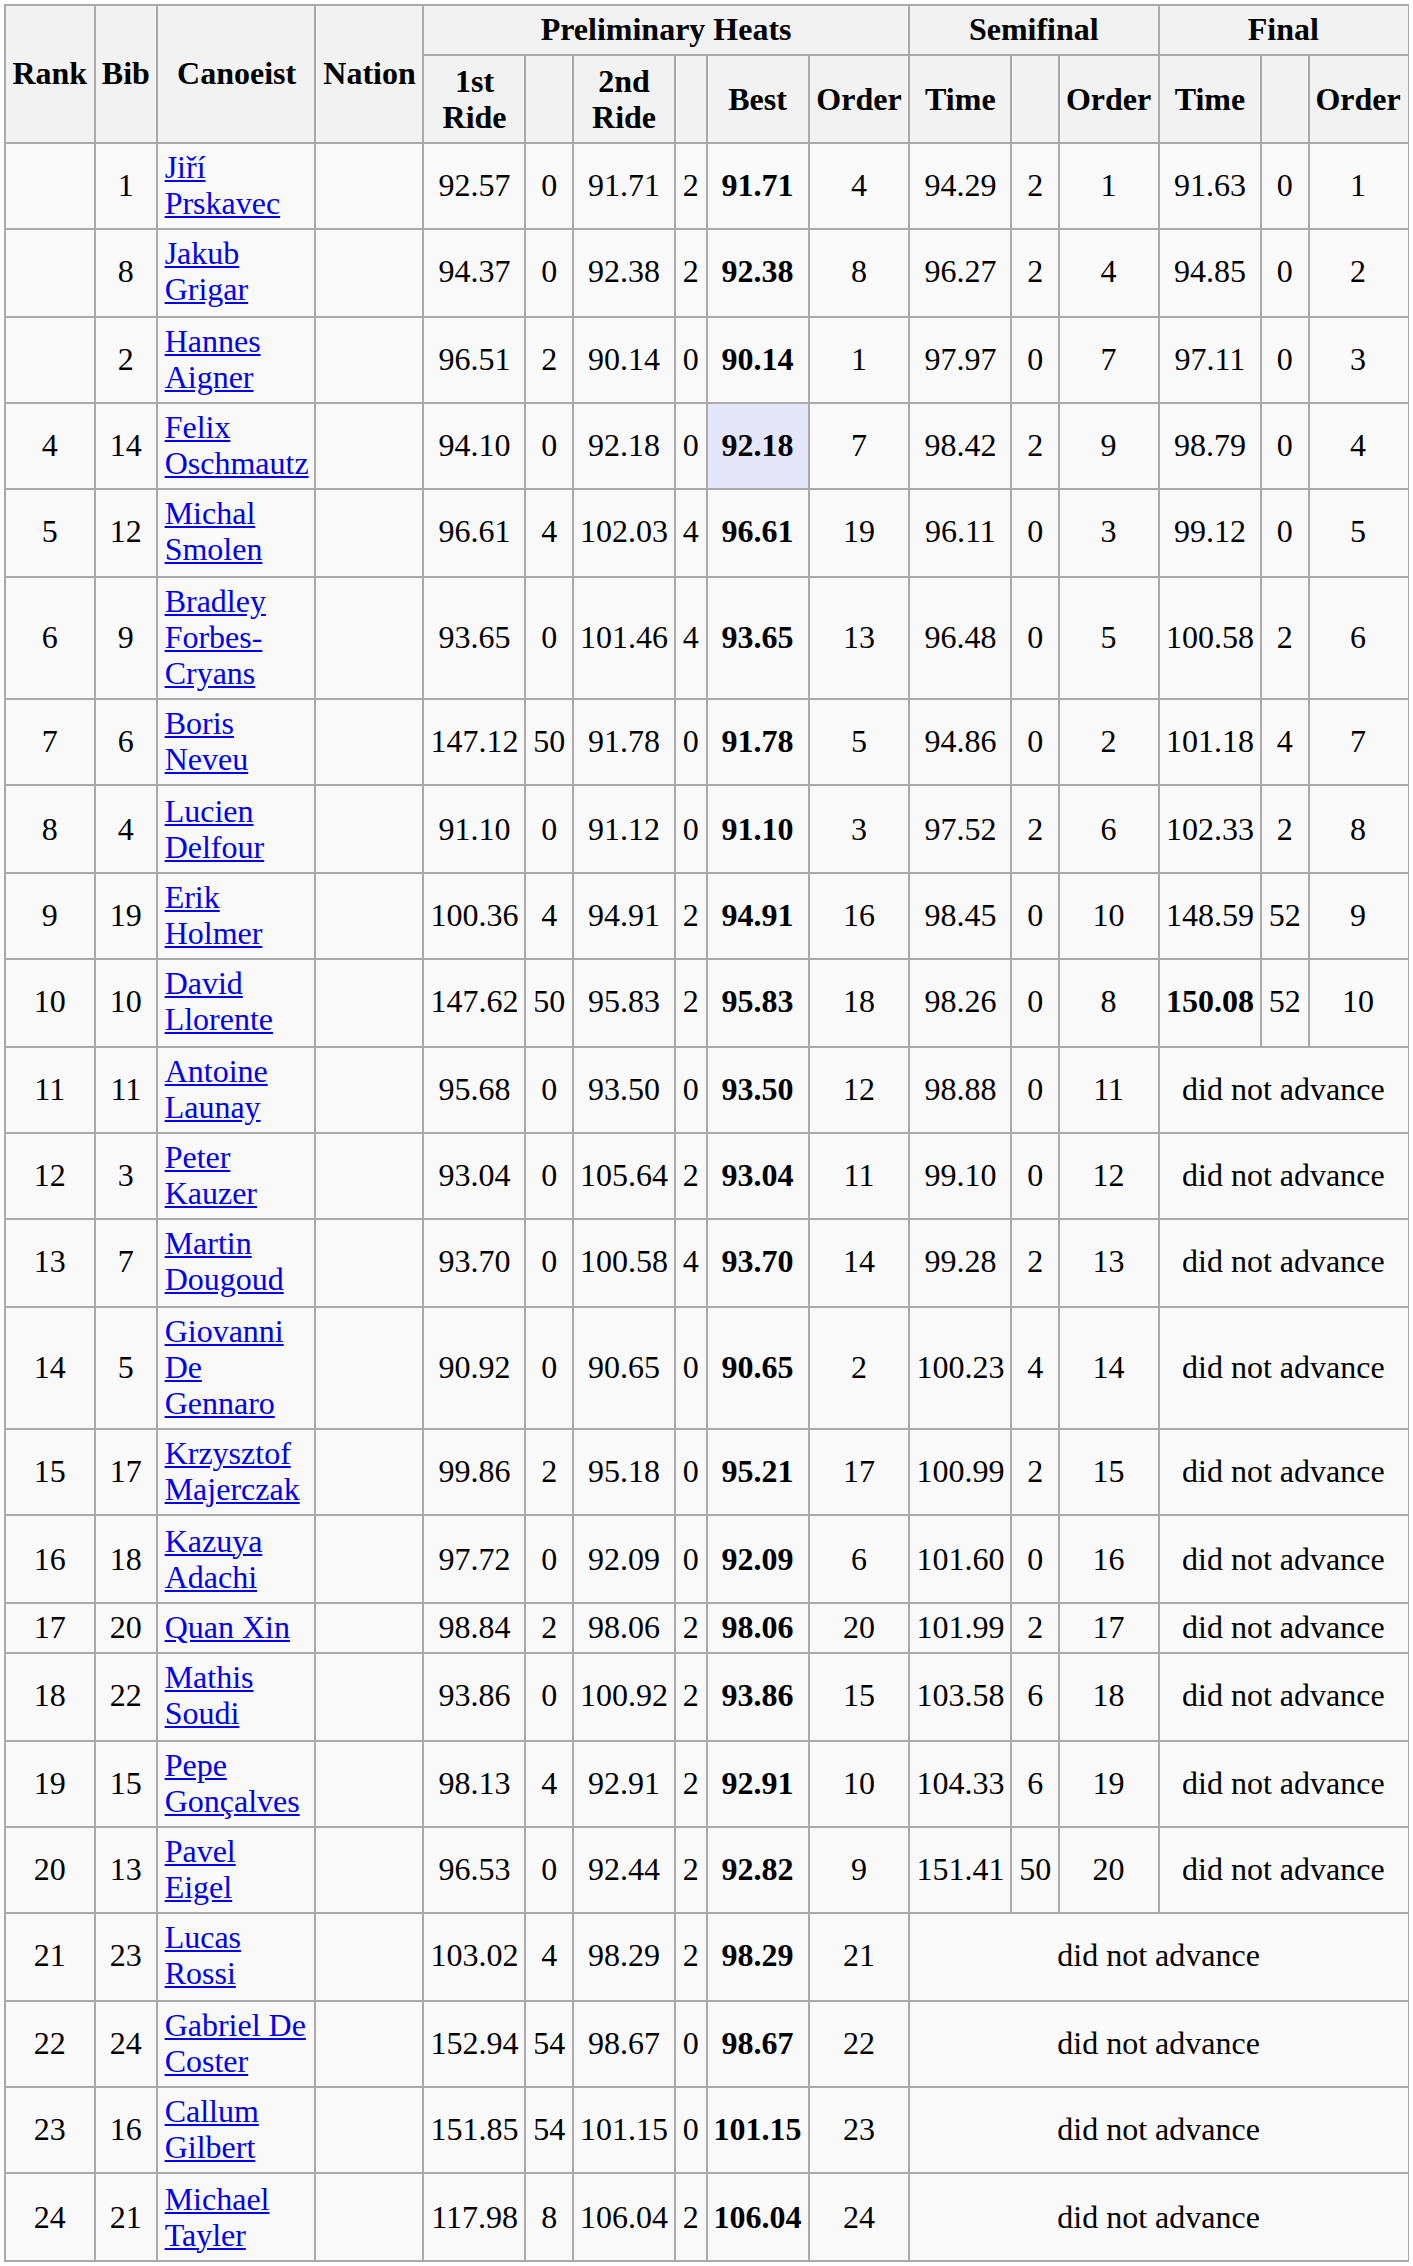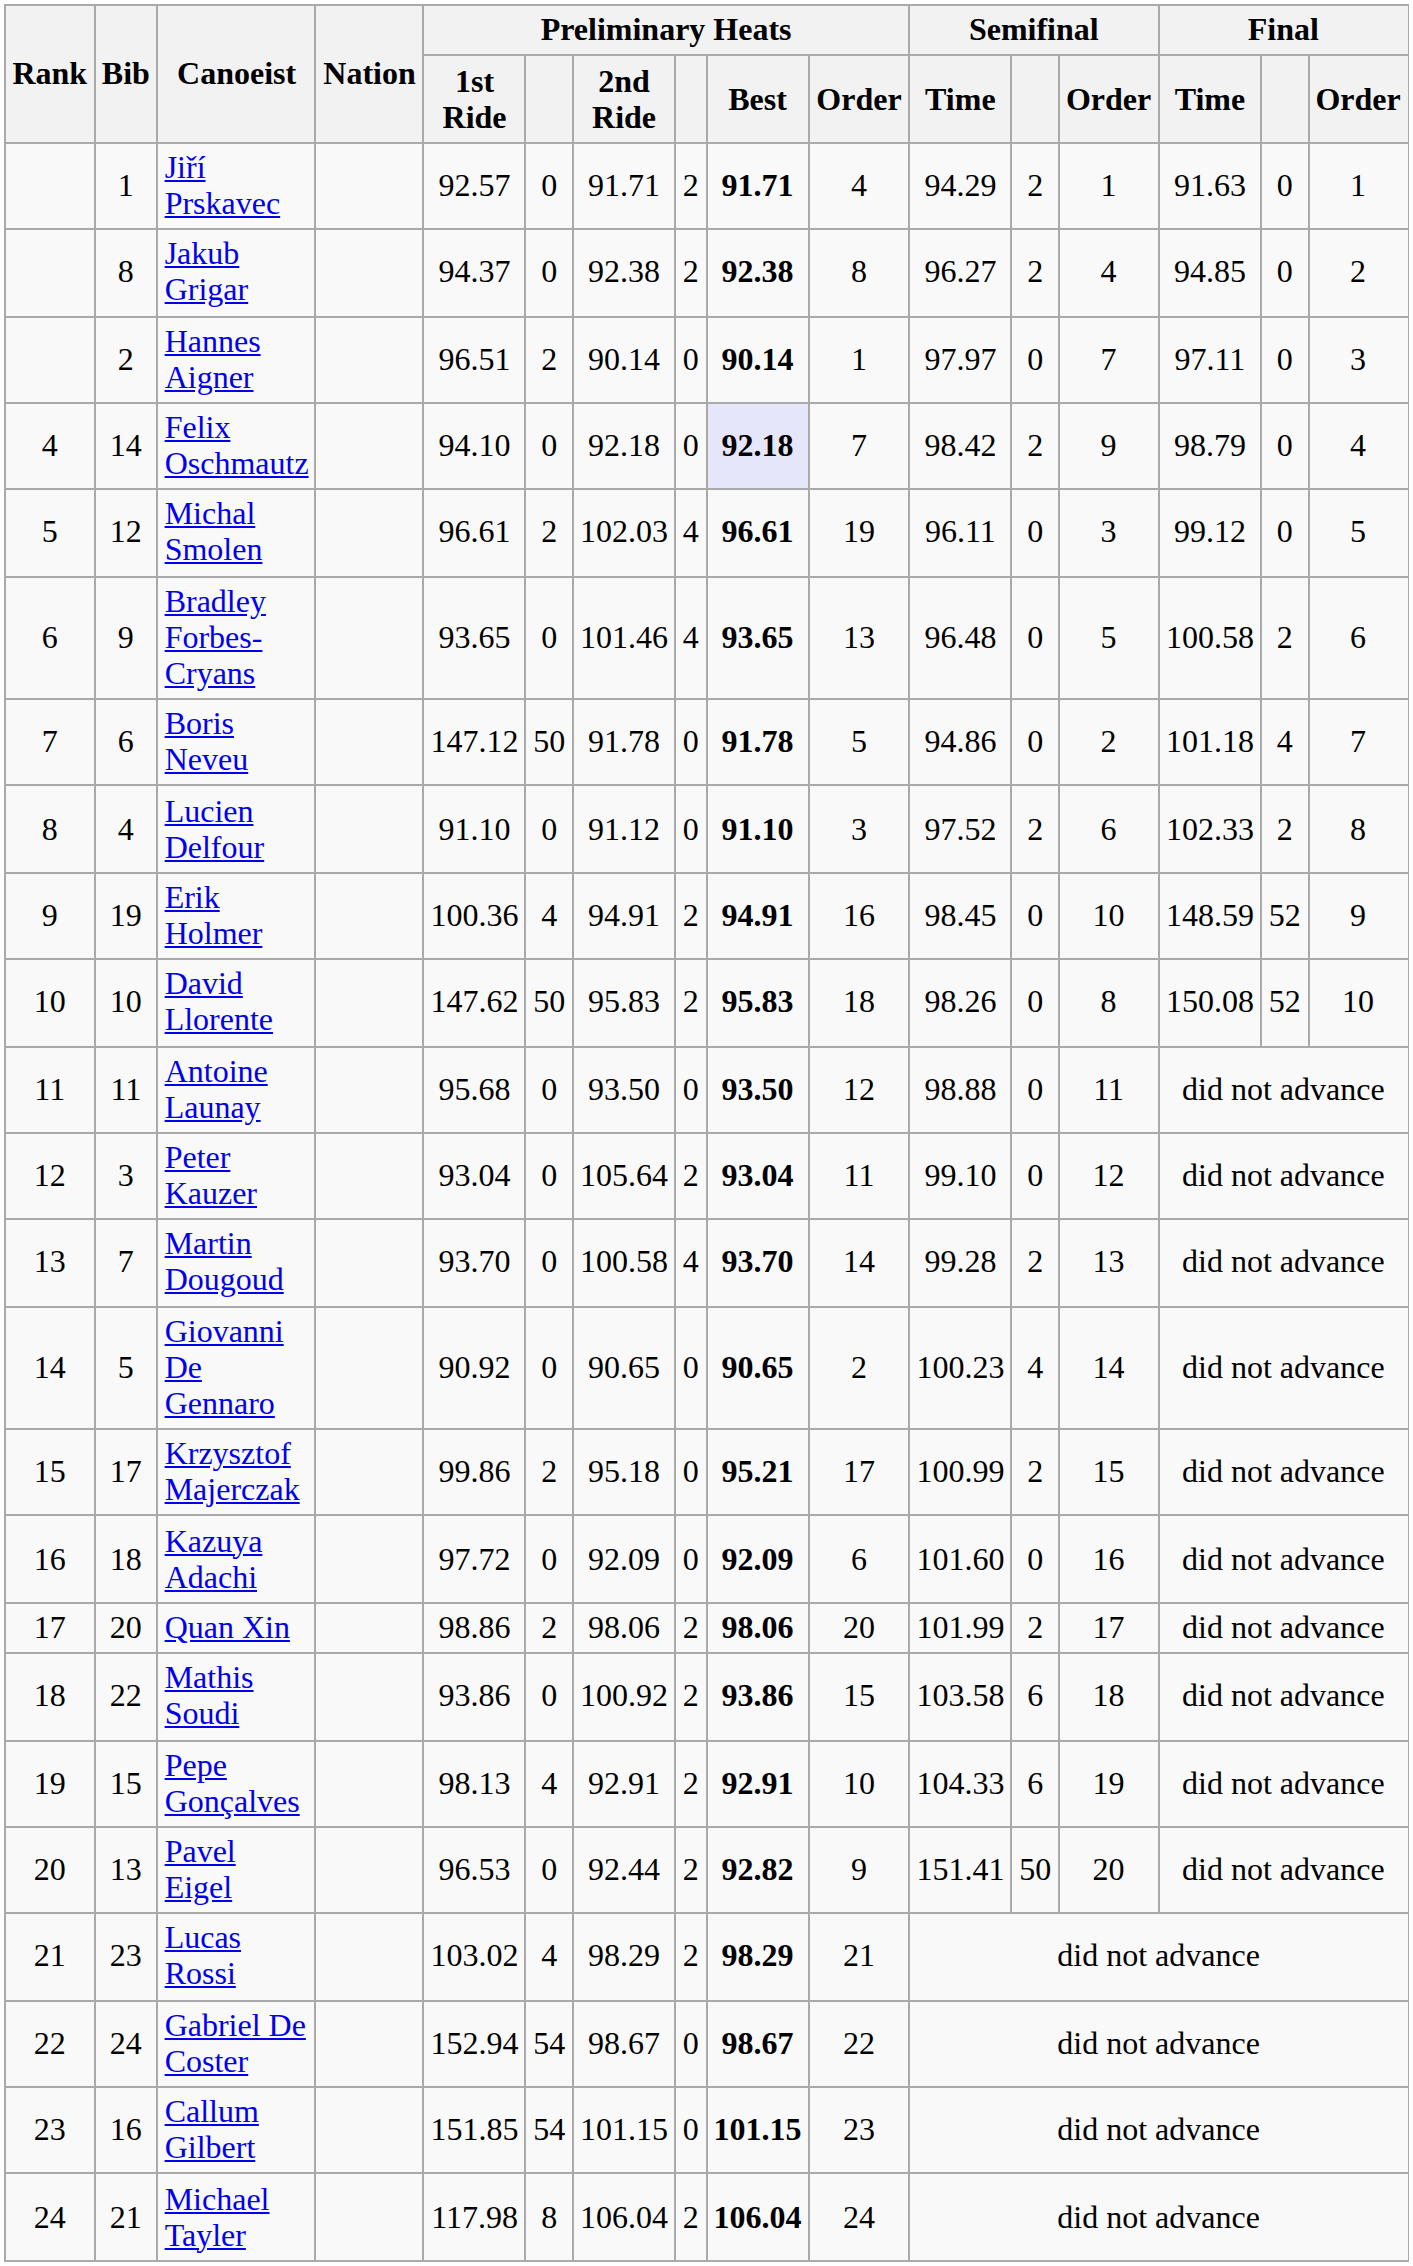Michal Smolen | column 6: 4 -> 2
David Llorente | Final / Time: bold -> normal
Quan Xin | Preliminary Heats / 1st Ride: 98.84 -> 98.86
